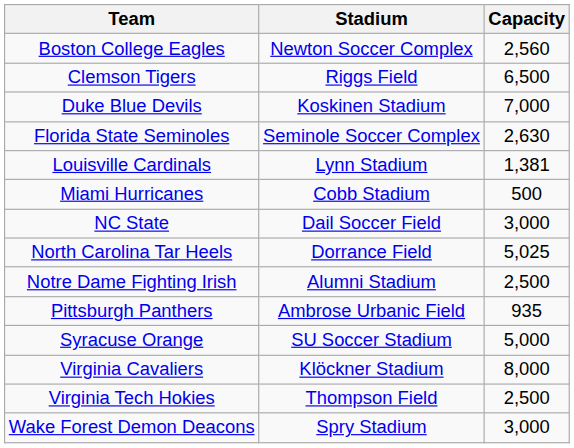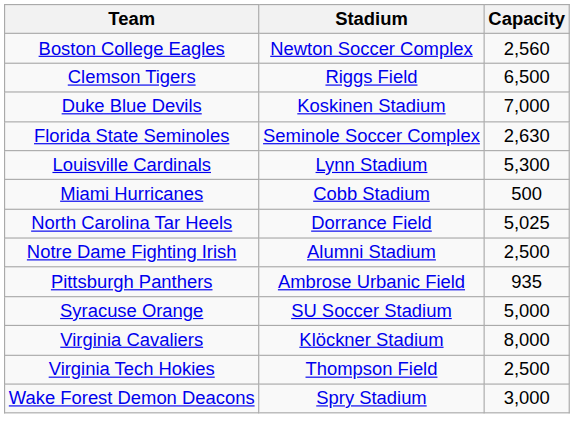Louisville Cardinals | Capacity: 1,381 -> 5,300
- row: NC State | Dail Soccer Field | 3,000
